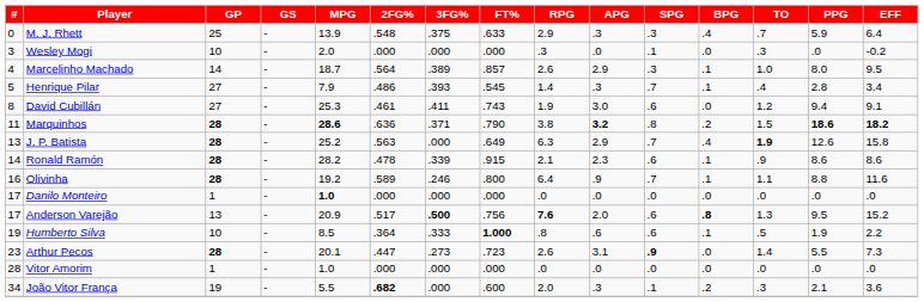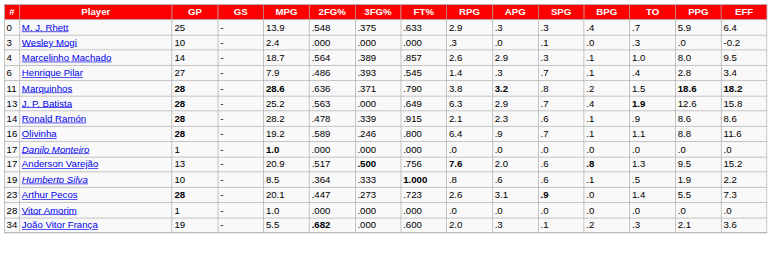Wesley Mogi | MPG: 2.0 -> 2.4
Henrique Pilar | #: 5 -> 6
- row: 8 | David Cubillán | 27 | - | 25.3 | .461 | .411 | .743 | 1.9 | 3.0 | .6 | .0 | 1.2 | 9.4 | 9.1
